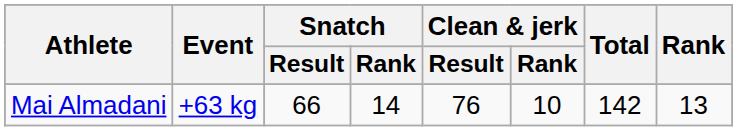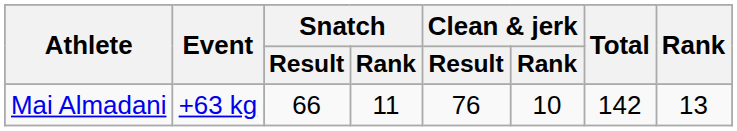Mai Almadani | Snatch / Rank: 14 -> 11
